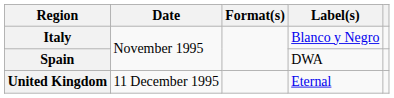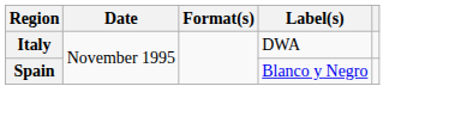Italy | Label(s): Blanco y Negro -> DWA
Spain | Label(s): DWA -> Blanco y Negro
- row: United Kingdom | 11 December 1995 | Eternal
